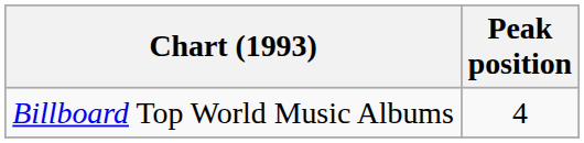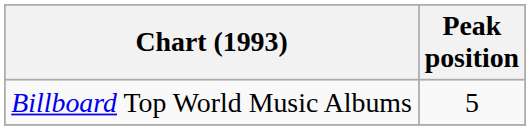Billboard Top World Music Albums | Peak position: 4 -> 5
